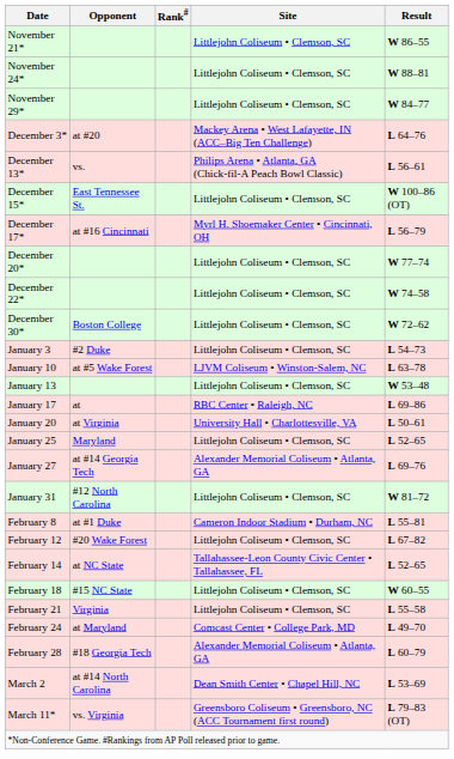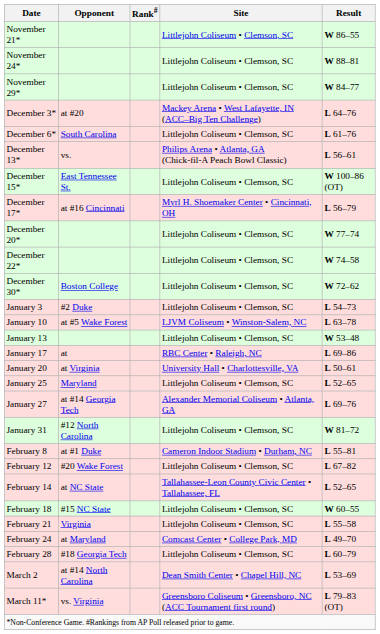+ row: December 6* | South Carolina | Littlejohn Coliseum • Clemson, SC | L 61–76
February 28 | Site: Alexander Memorial Coliseum • Atlanta, GA -> Littlejohn Coliseum • Clemson, SC
